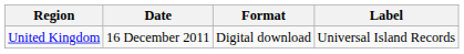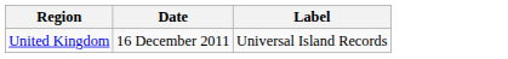- column: Format | Digital download
